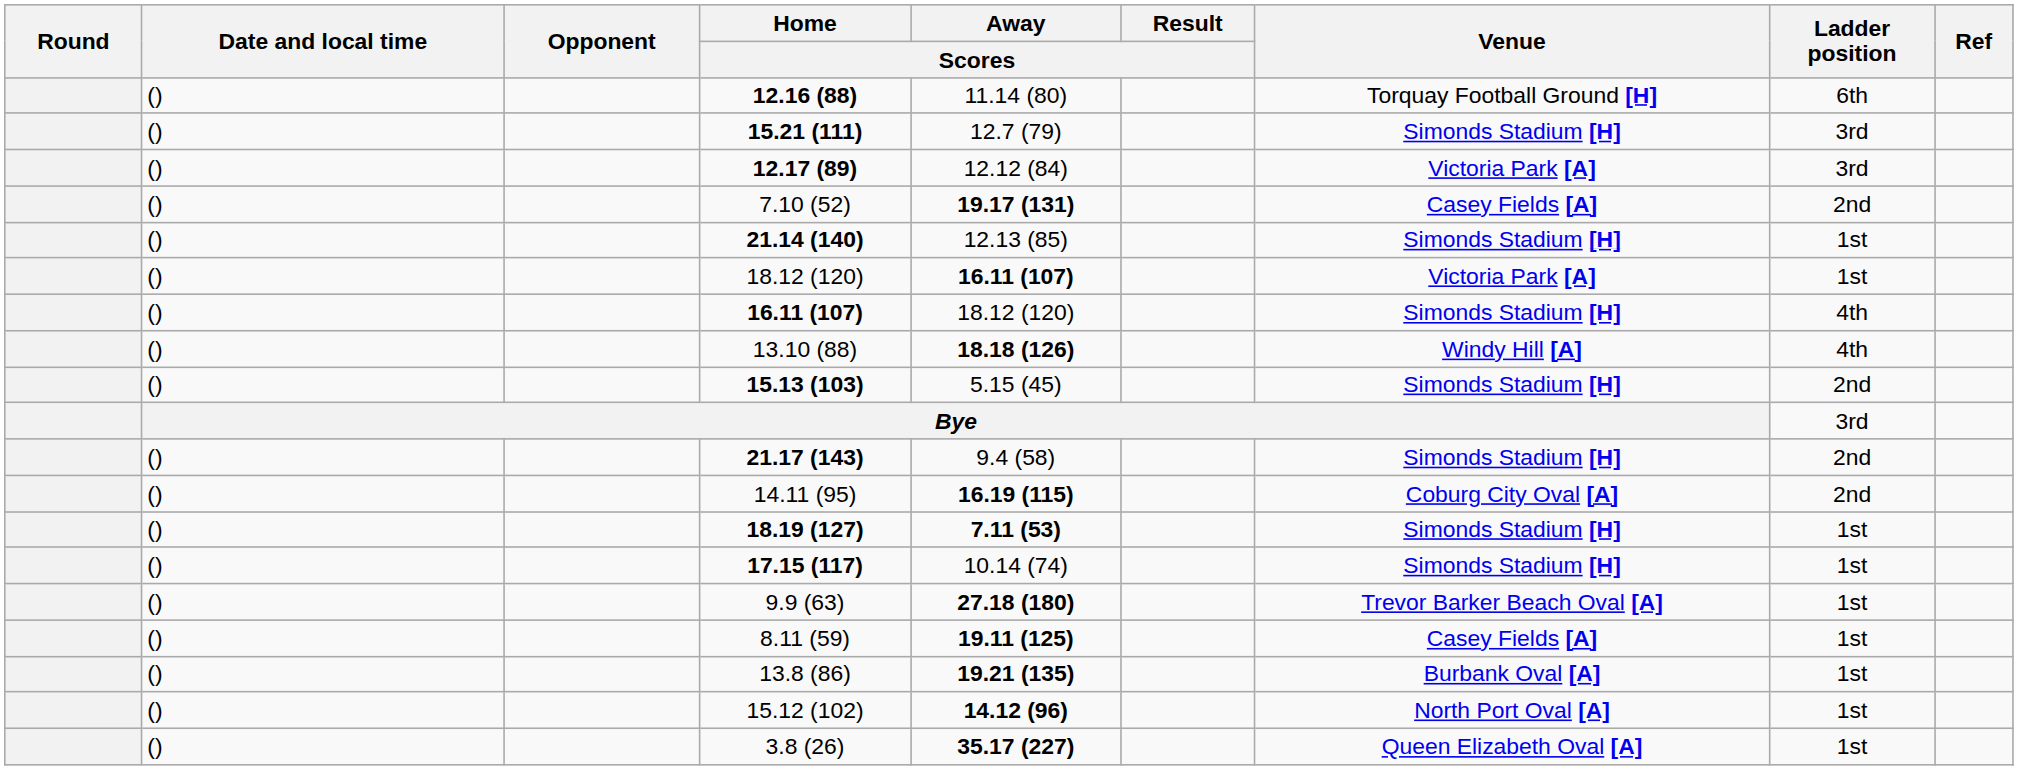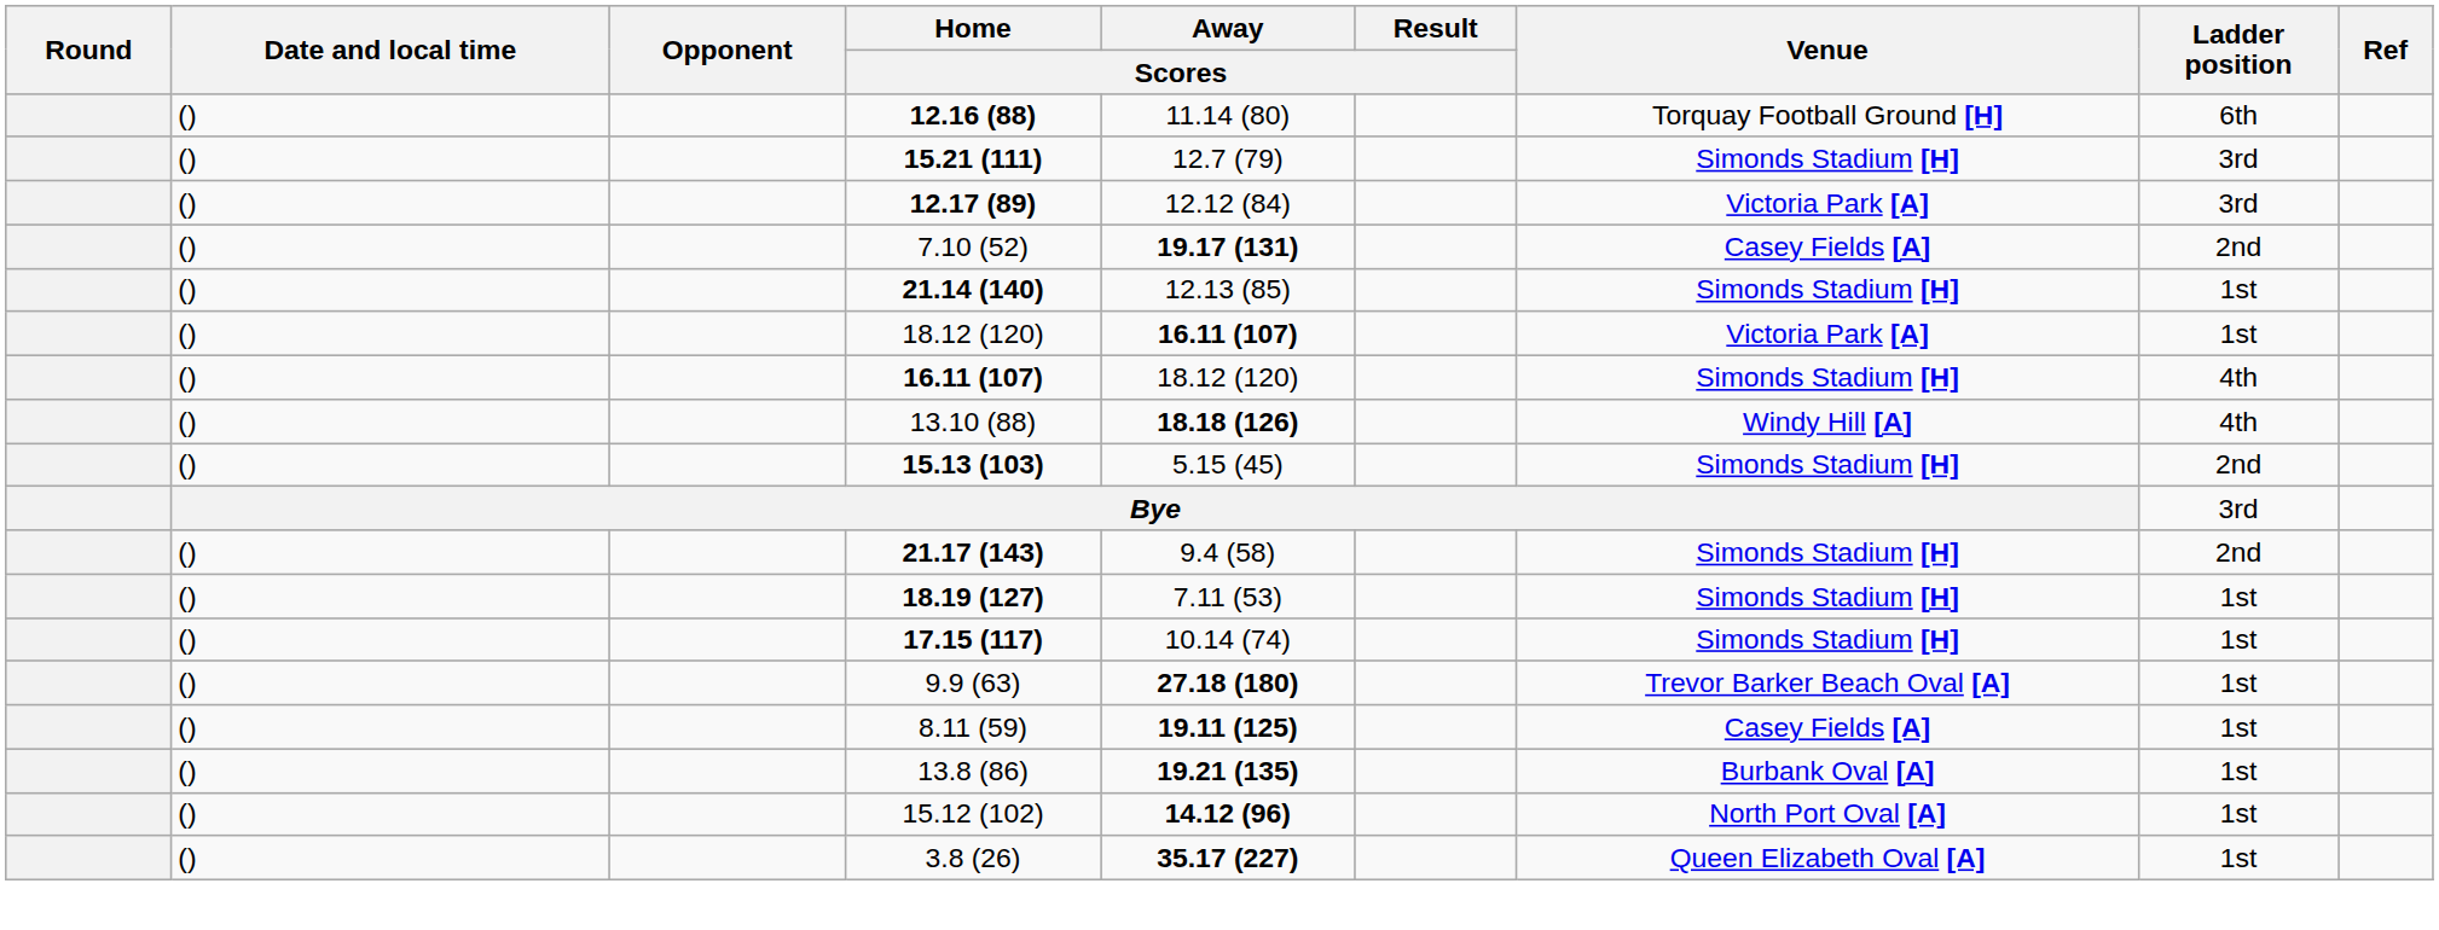- row: () | 14.11 (95) | 16.19 (115) | Coburg City Oval [A] | 2nd
18.19 (127) | Away / Scores: bold -> normal
